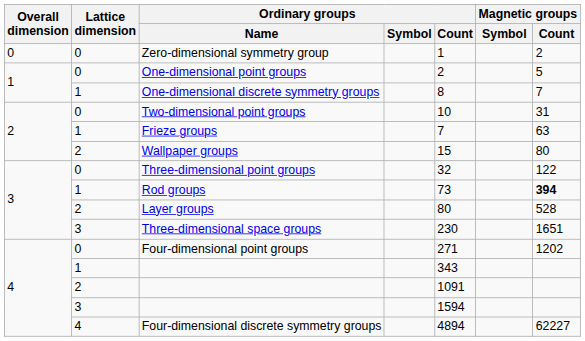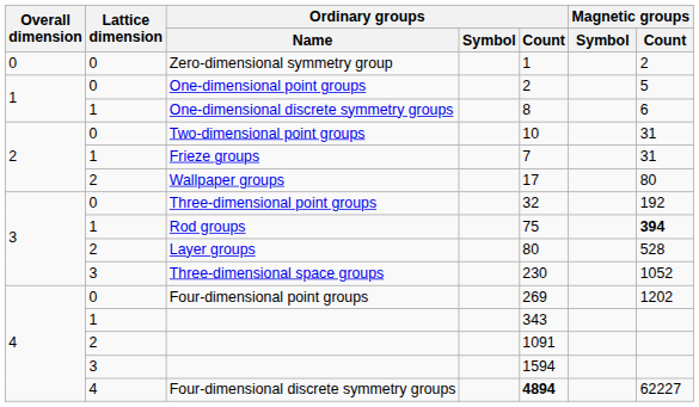One-dimensional discrete symmetry groups | Magnetic groups / Count: 7 -> 6
Frieze groups | Magnetic groups / Count: 63 -> 31
Wallpaper groups | Ordinary groups / Count: 15 -> 17
Three-dimensional point groups | Magnetic groups / Count: 122 -> 192
Rod groups | Ordinary groups / Count: 73 -> 75
Three-dimensional space groups | Magnetic groups / Count: 1651 -> 1052
Four-dimensional point groups | Ordinary groups / Count: 271 -> 269
Four-dimensional discrete symmetry groups | Ordinary groups / Count: normal -> bold
